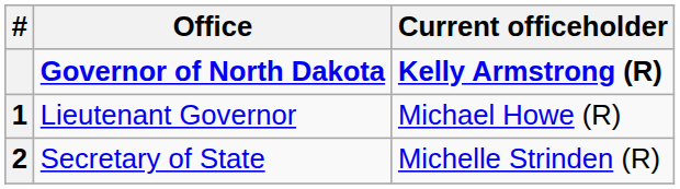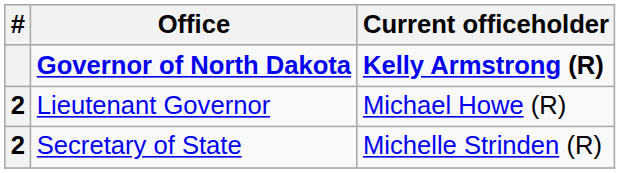Lieutenant Governor | #: 1 -> 2
